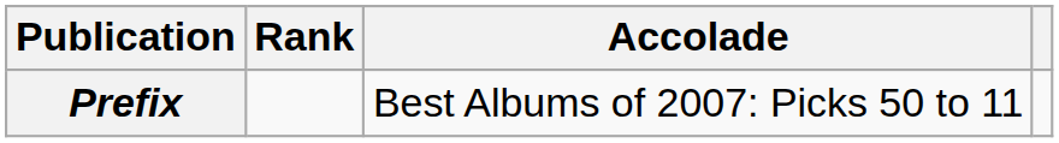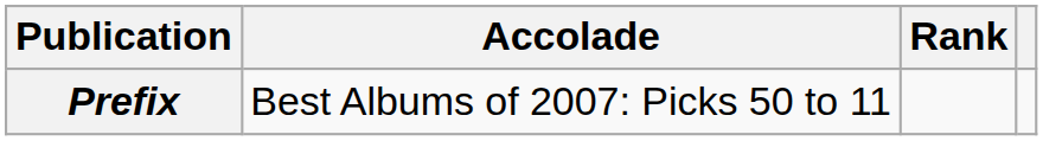columns swapped: Accolade <-> Rank
